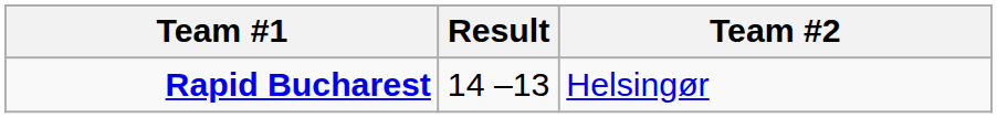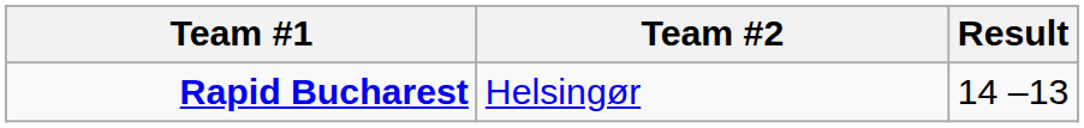columns swapped: Result <-> Team #2
